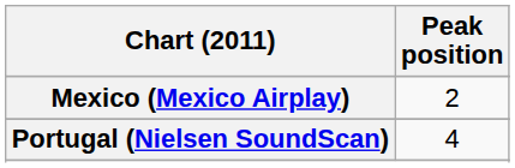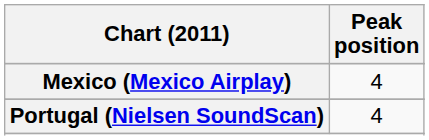Mexico (Mexico Airplay) | Peak position: 2 -> 4
